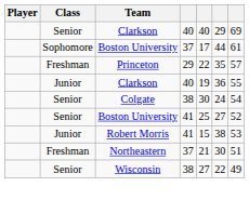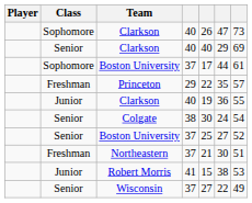+ row: Sophomore | Clarkson | 40 | 26 | 47 | 73
Senior / Boston University | column 4: 41 -> 37
rows swapped: Northeastern <-> Robert Morris
Wisconsin | column 4: 38 -> 37
